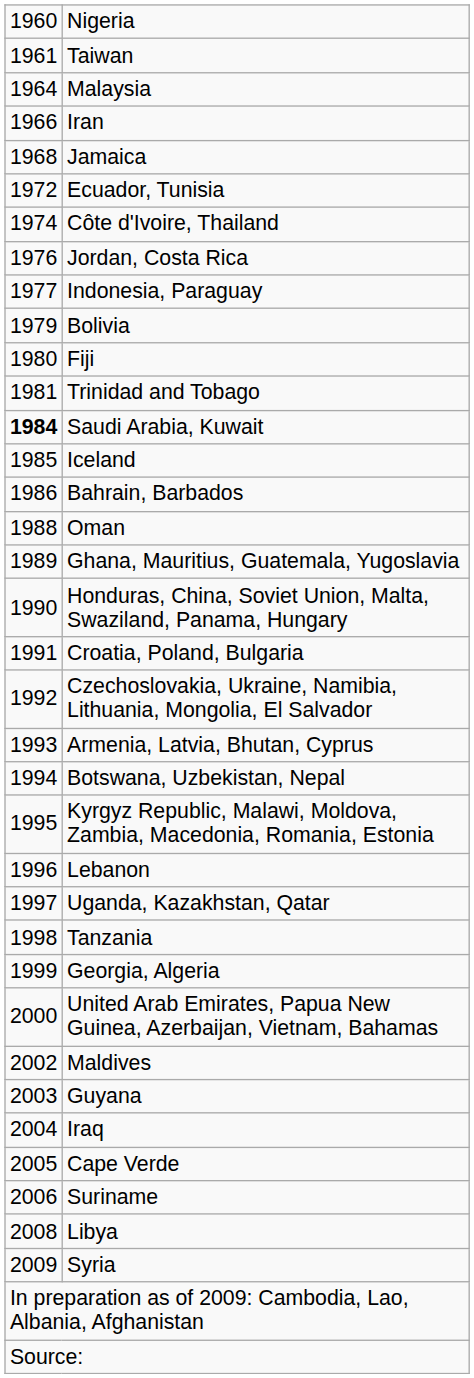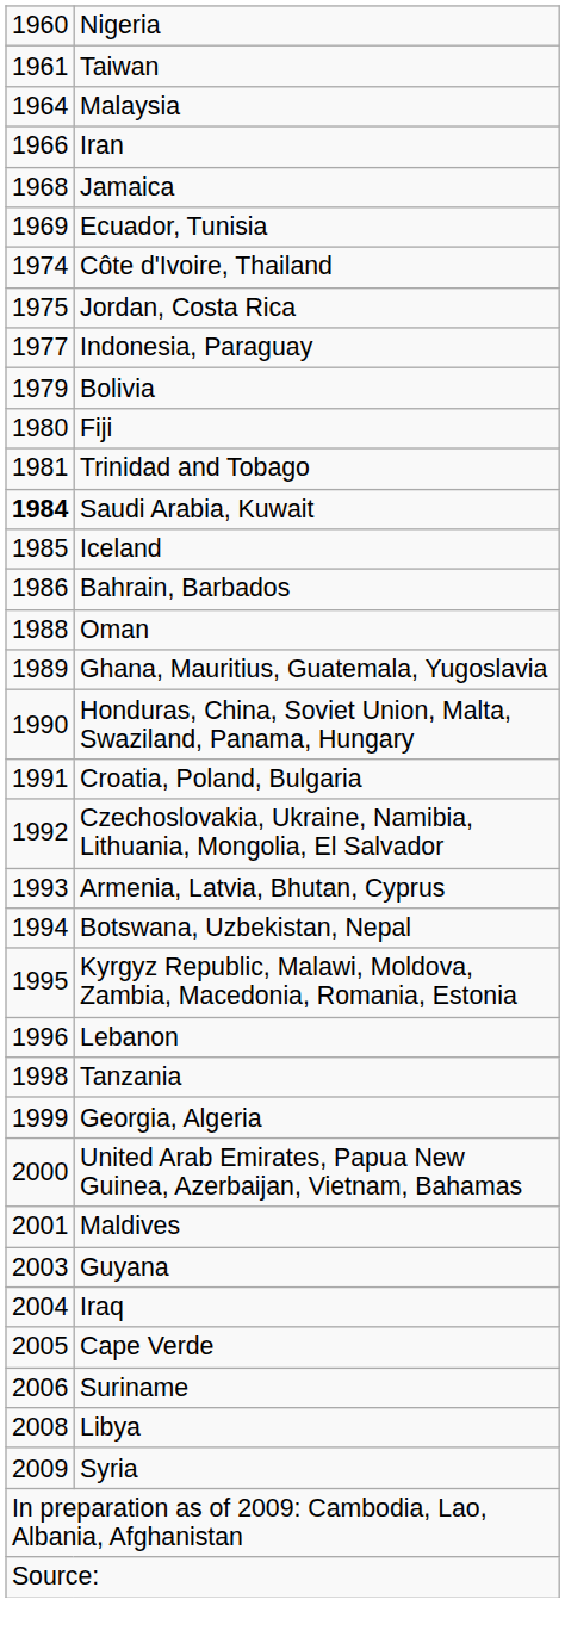Ecuador, Tunisia | column 1: 1972 -> 1969
Jordan, Costa Rica | column 1: 1976 -> 1975
- row: 1997 | Uganda, Kazakhstan, Qatar
Maldives | column 1: 2002 -> 2001
